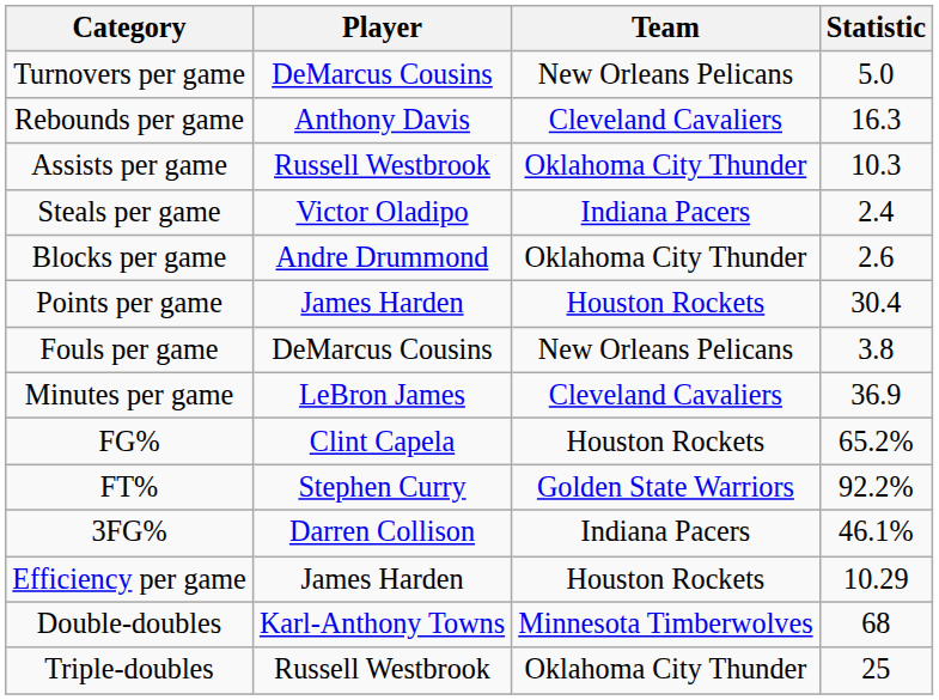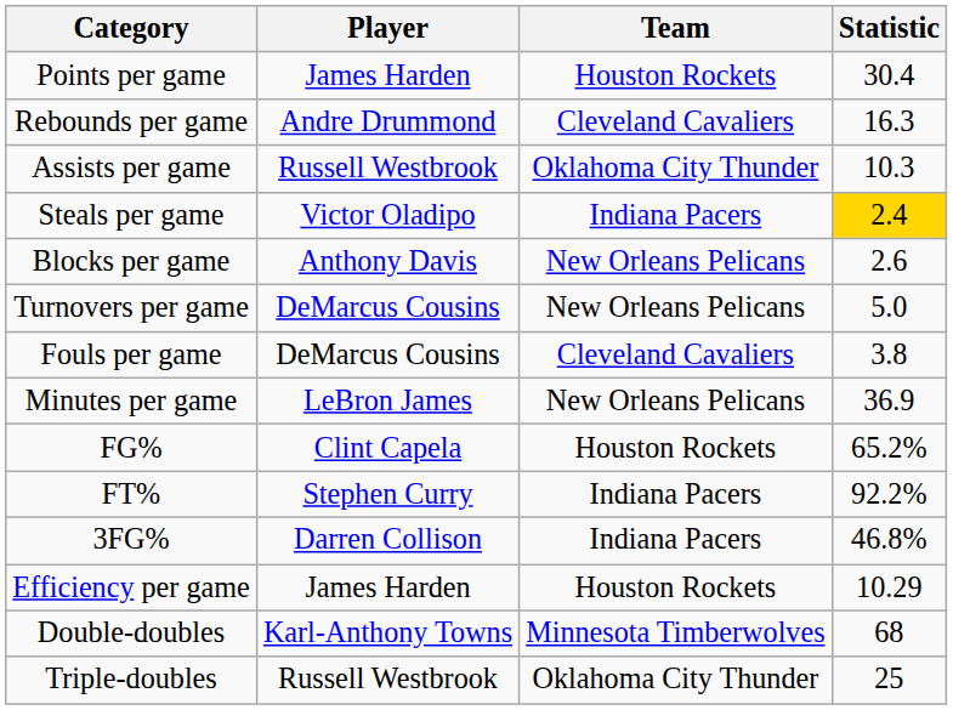rows swapped: Points per game <-> Turnovers per game
Rebounds per game | Player: Anthony Davis -> Andre Drummond
Steals per game | Statistic: no background -> gold background
Blocks per game | Player: Andre Drummond -> Anthony Davis
Blocks per game | Team: Oklahoma City Thunder -> New Orleans Pelicans
Fouls per game | Team: New Orleans Pelicans -> Cleveland Cavaliers
Minutes per game | Team: Cleveland Cavaliers -> New Orleans Pelicans
FT% | Team: Golden State Warriors -> Indiana Pacers
3FG% | Statistic: 46.1% -> 46.8%
